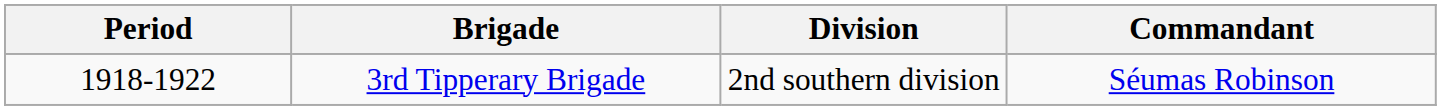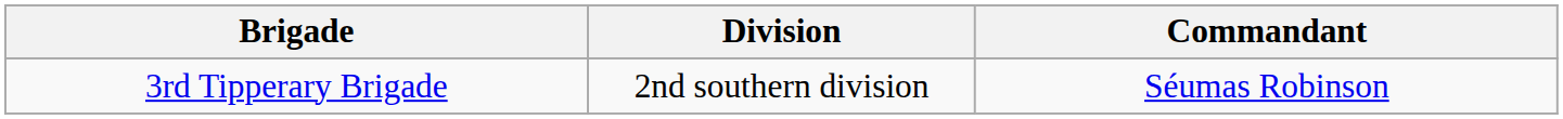- column: Period | 1918-1922
